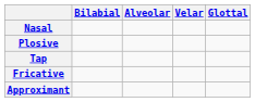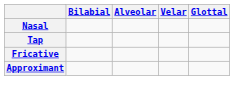- row: Plosive
